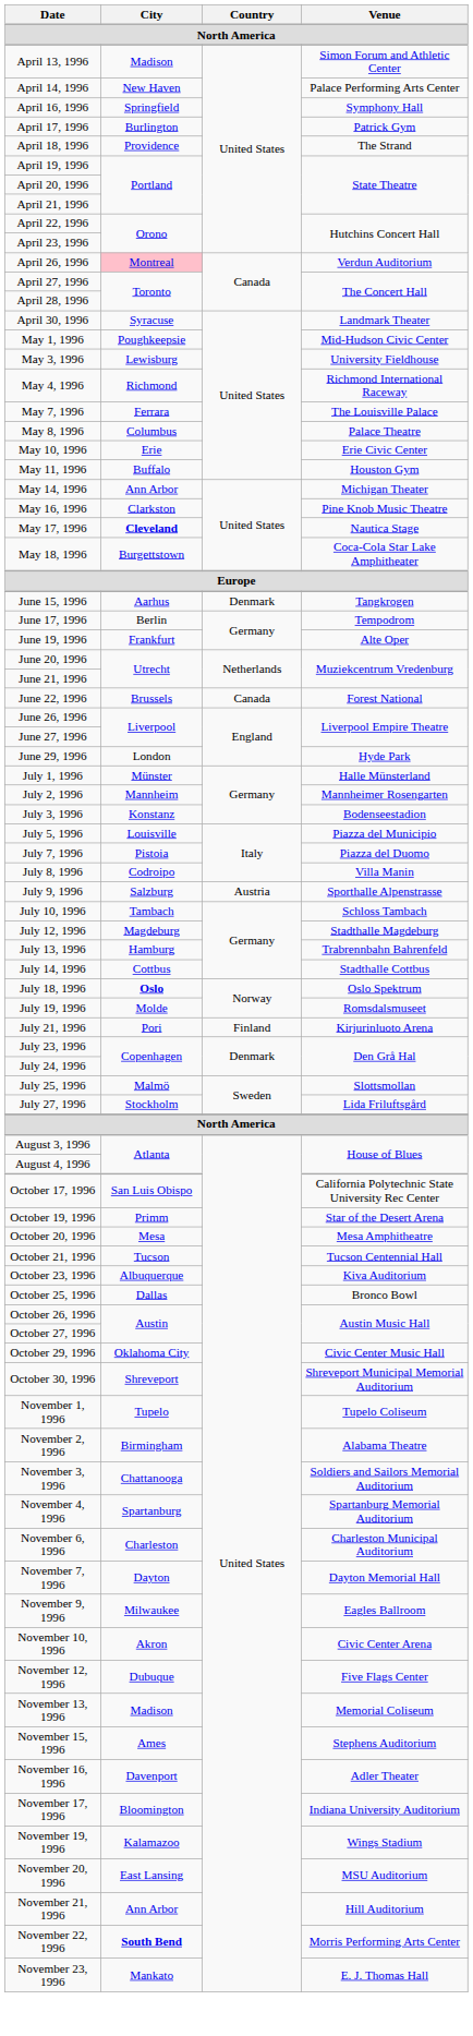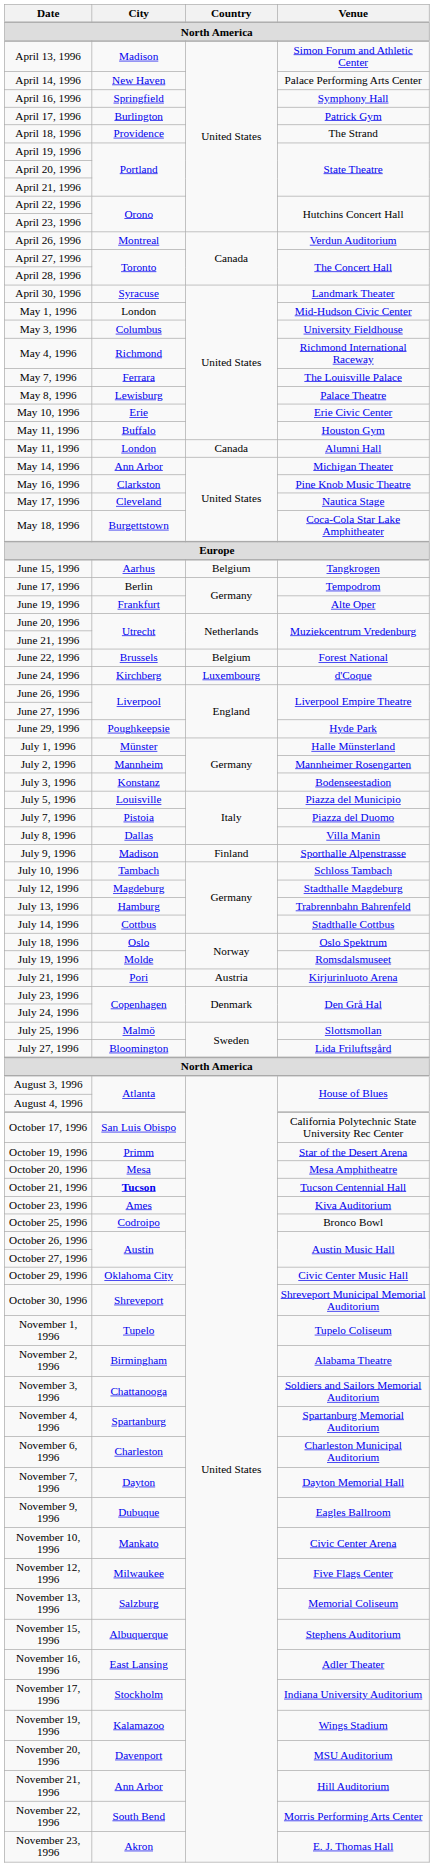April 26, 1996 | City: pink background -> no background
May 1, 1996 | City: Poughkeepsie -> London
May 3, 1996 | City: Lewisburg -> Columbus
May 8, 1996 | City: Columbus -> Lewisburg
+ row: May 11, 1996 | London | Canada | Alumni Hall
May 17, 1996 | City: bold -> normal
June 15, 1996 | Country: Denmark -> Belgium
June 22, 1996 | Country: Canada -> Belgium
+ row: June 24, 1996 | Kirchberg | Luxembourg | d'Coque
June 29, 1996 | City: London -> Poughkeepsie
July 8, 1996 | City: Codroipo -> Dallas
July 9, 1996 | City: Salzburg -> Madison
July 9, 1996 | Country: Austria -> Finland
July 18, 1996 | City: bold -> normal
July 21, 1996 | Country: Finland -> Austria
July 27, 1996 | City: Stockholm -> Bloomington
October 21, 1996 | City: normal -> bold
October 23, 1996 | City: Albuquerque -> Ames
October 25, 1996 | City: Dallas -> Codroipo
November 9, 1996 | City: Milwaukee -> Dubuque
November 10, 1996 | City: Akron -> Mankato
November 12, 1996 | City: Dubuque -> Milwaukee
November 13, 1996 | City: Madison -> Salzburg
November 15, 1996 | City: Ames -> Albuquerque
November 16, 1996 | City: Davenport -> East Lansing
November 17, 1996 | City: Bloomington -> Stockholm
November 20, 1996 | City: East Lansing -> Davenport
November 22, 1996 | City: bold -> normal
November 23, 1996 | City: Mankato -> Akron
